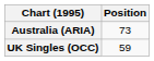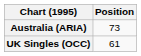UK Singles (OCC) | Position: 59 -> 61
